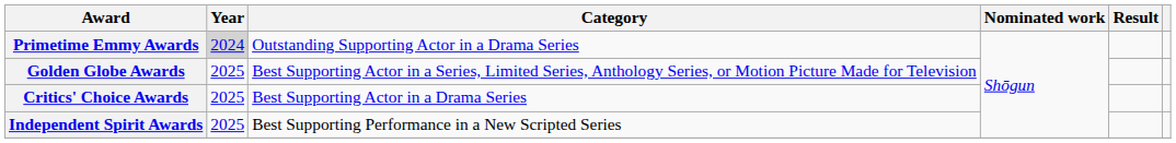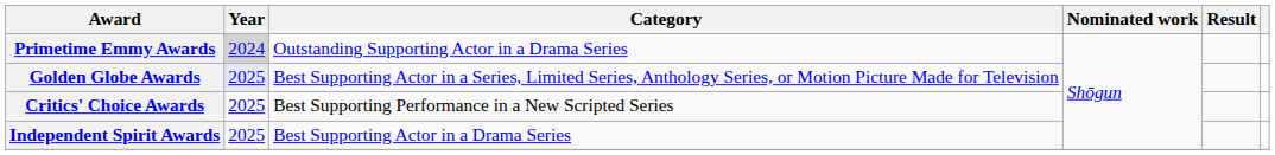Golden Globe Awards | Year: no background -> lavender background
Critics' Choice Awards | Category: Best Supporting Actor in a Drama Series -> Best Supporting Performance in a New Scripted Series
Independent Spirit Awards | Category: Best Supporting Performance in a New Scripted Series -> Best Supporting Actor in a Drama Series
